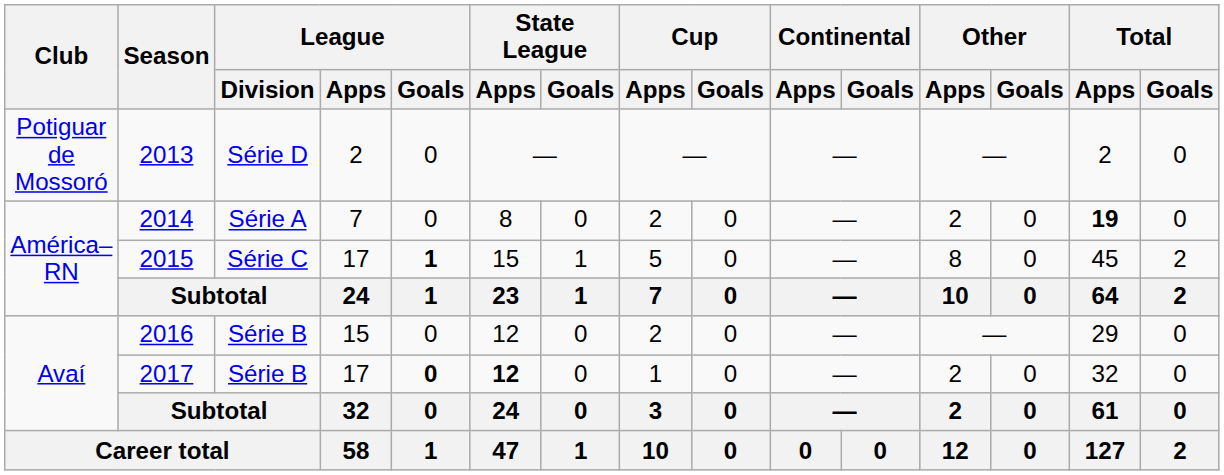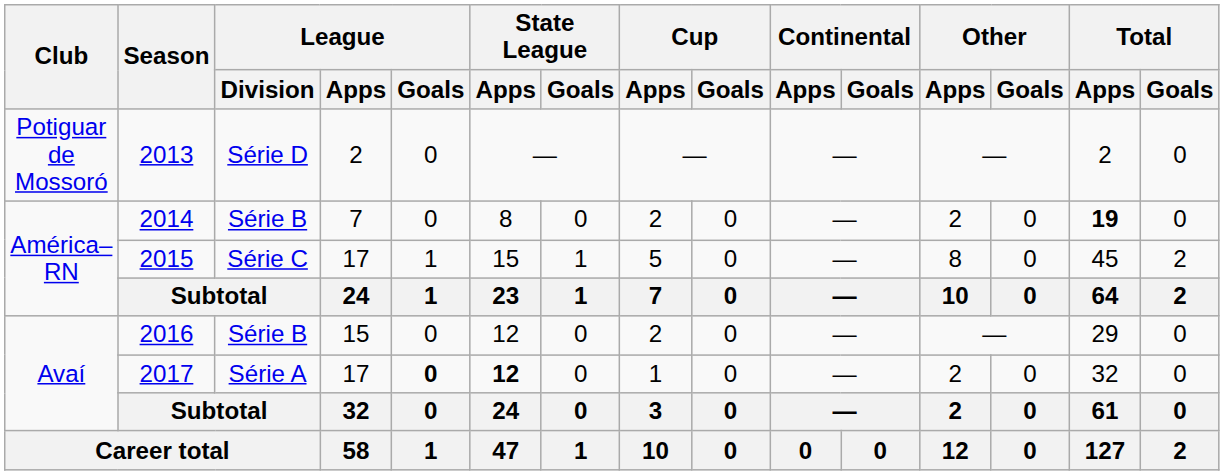2014 | League / Division: Série A -> Série B
2015 | League / Goals: bold -> normal
2017 | League / Division: Série B -> Série A
